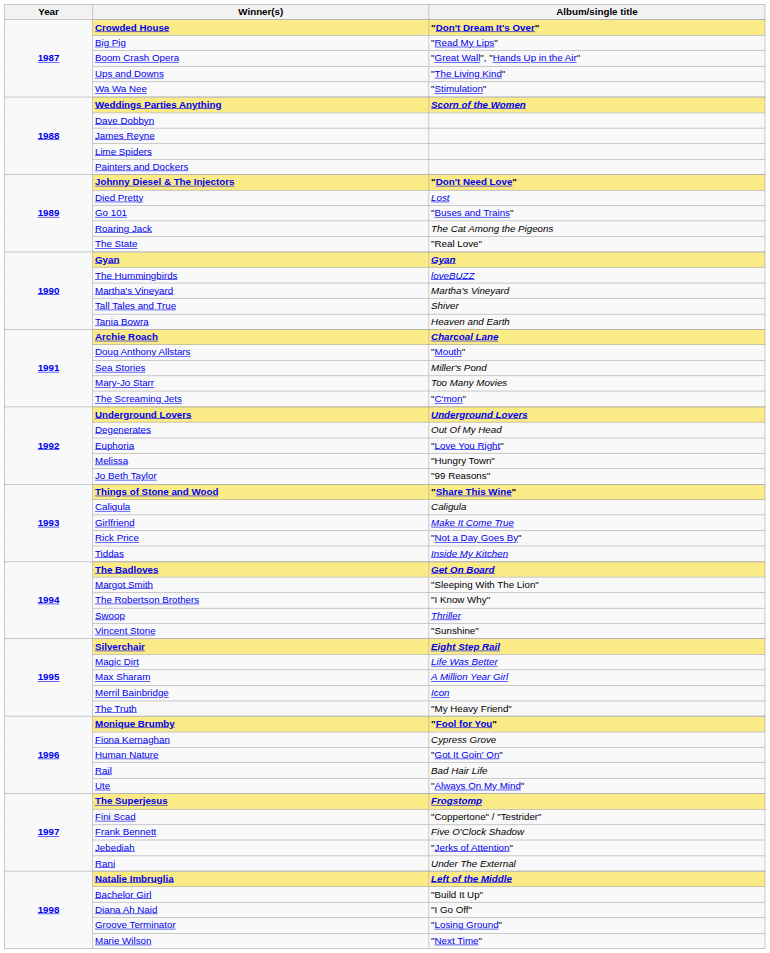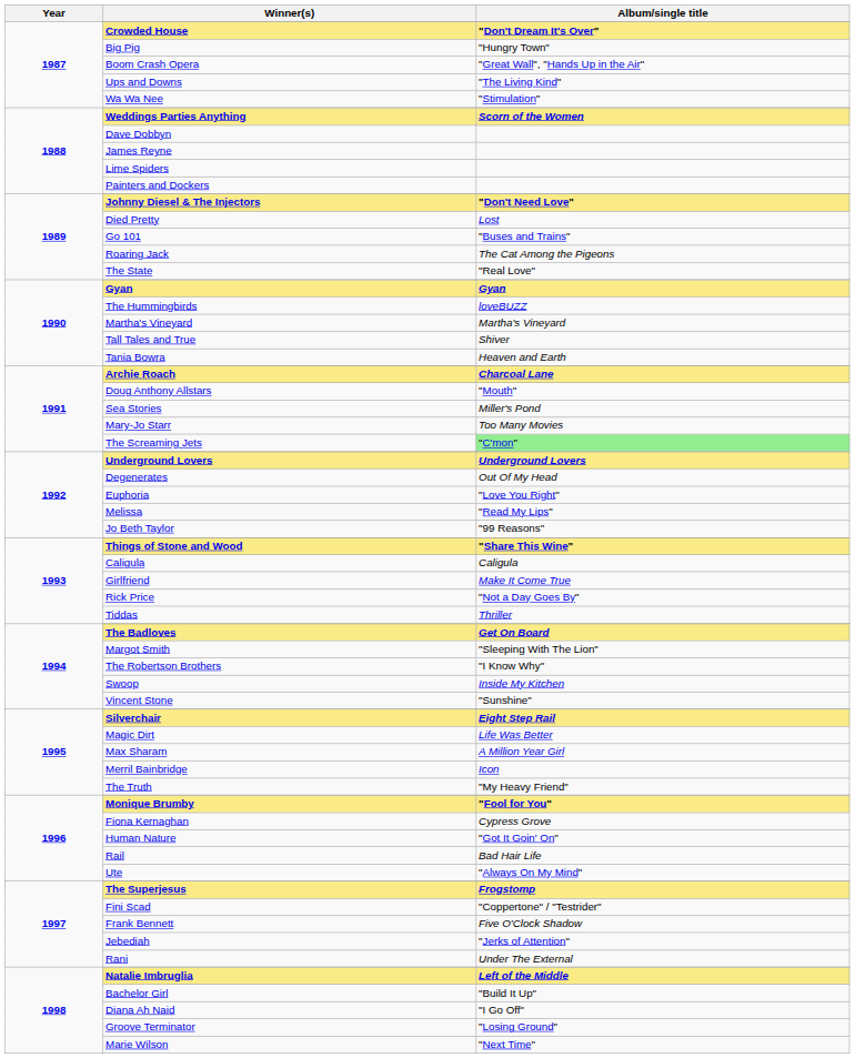Big Pig | Album/single title: "Read My Lips" -> "Hungry Town"
The Screaming Jets | Album/single title: no background -> lightgreen background
Melissa | Album/single title: "Hungry Town" -> "Read My Lips"
Tiddas | Album/single title: Inside My Kitchen -> Thriller
Swoop | Album/single title: Thriller -> Inside My Kitchen
